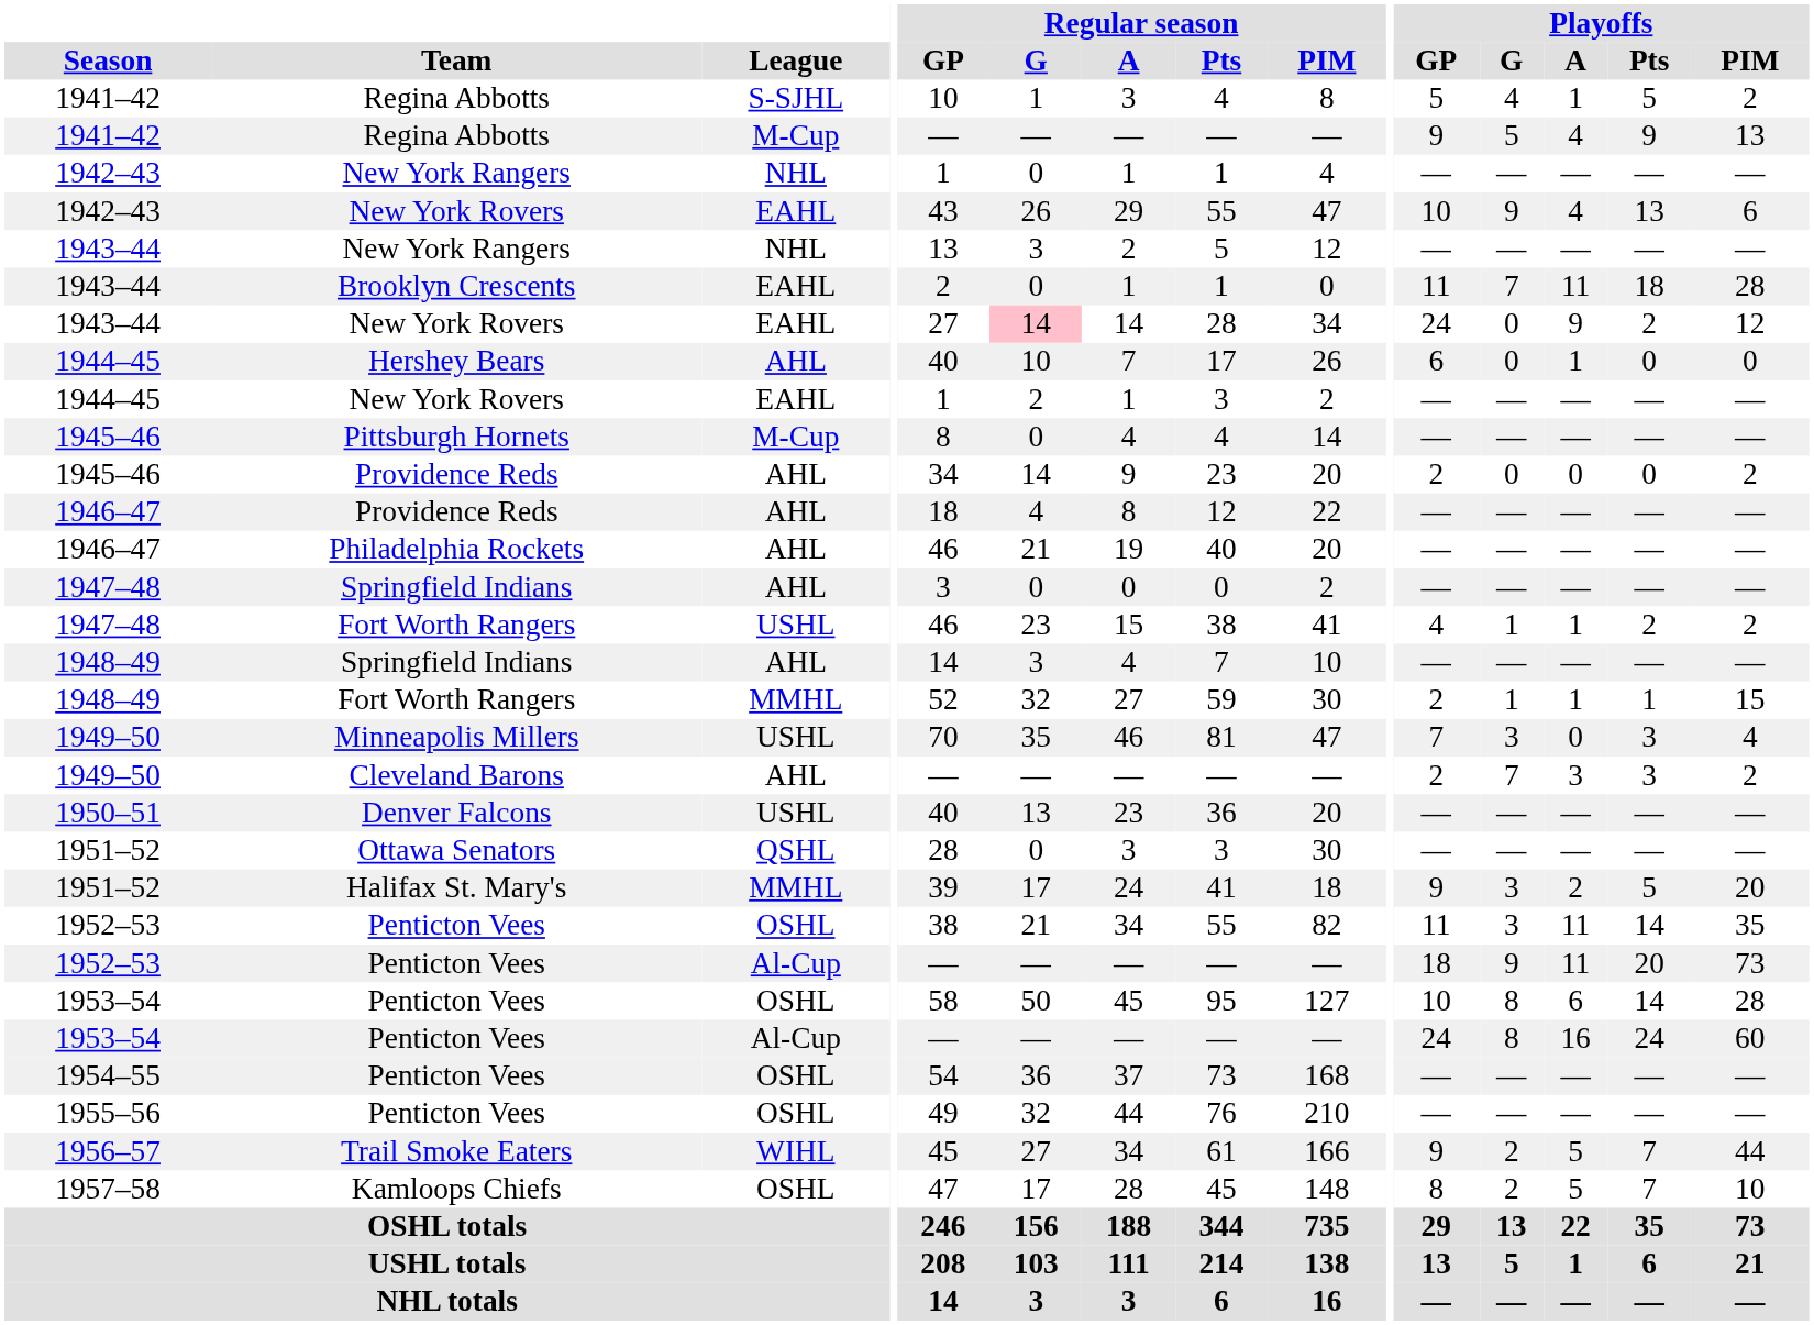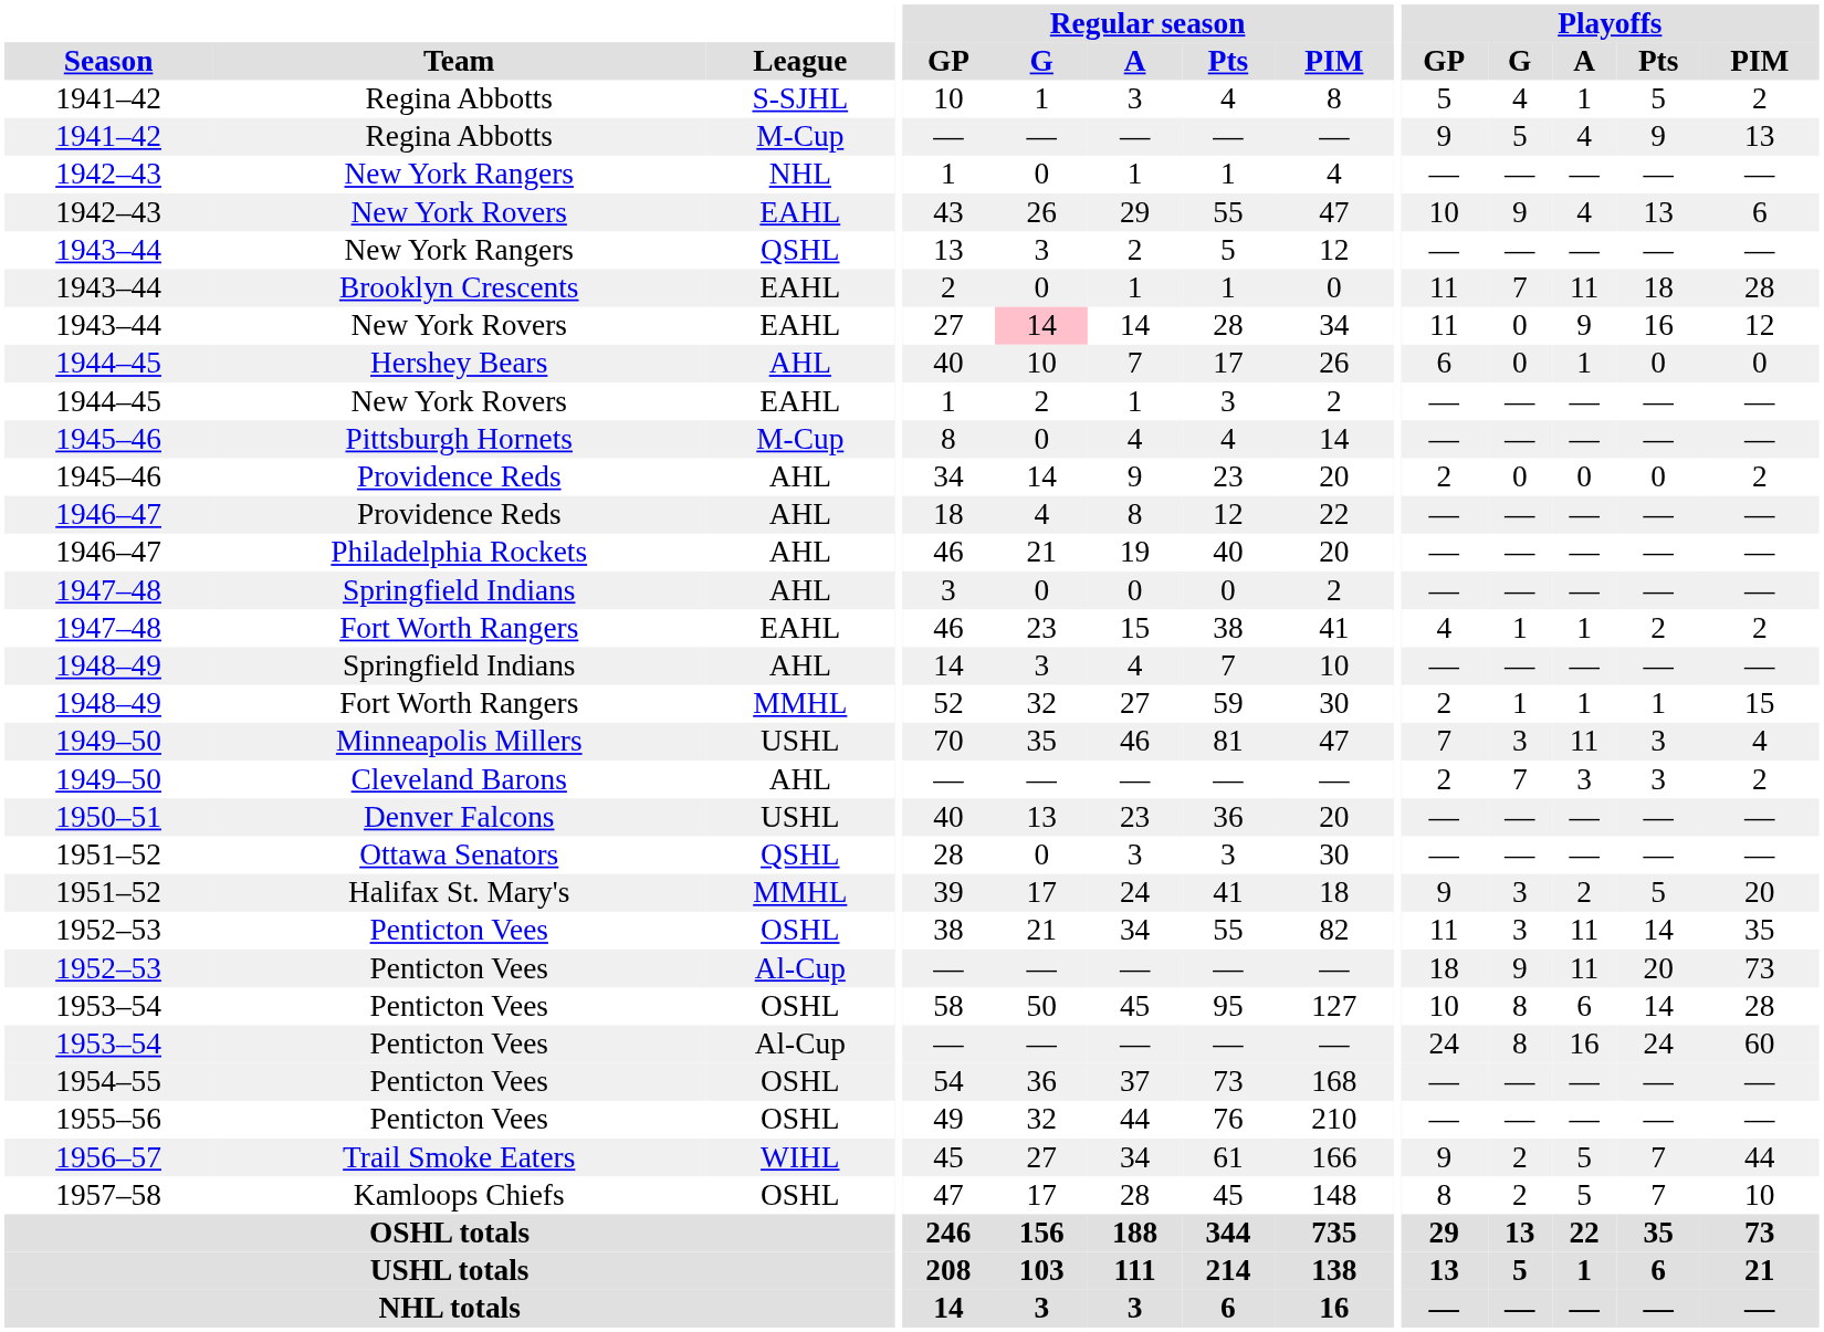1943–44 / New York Rangers | League: NHL -> QSHL
1943–44 / New York Rovers | Playoffs / GP: 24 -> 11
1943–44 / New York Rovers | Playoffs / Pts: 2 -> 16
1947–48 / Fort Worth Rangers | League: USHL -> EAHL
Minneapolis Millers | Playoffs / A: 0 -> 11
